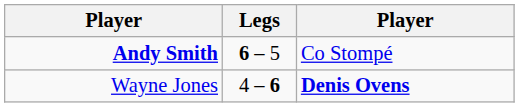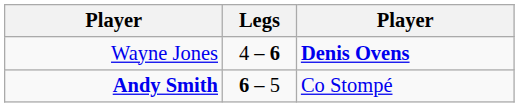rows swapped: Andy Smith <-> Wayne Jones
